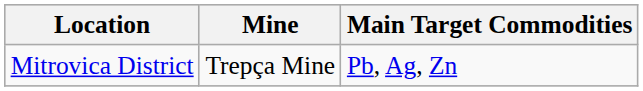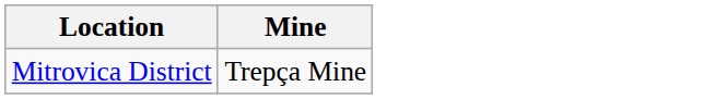- column: Main Target Commodities | Pb, Ag, Zn
